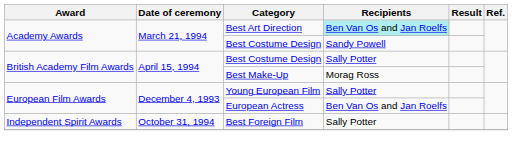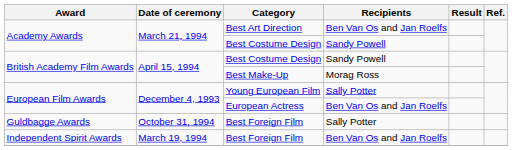Best Art Direction | Recipients: paleturquoise background -> no background
British Academy Film Awards / Best Costume Design | Recipients: Sally Potter -> Sandy Powell
+ row: Guldbagge Awards | October 31, 1994 | Best Foreign Film | Sally Potter
Independent Spirit Awards / Best Foreign Film | Date of ceremony: October 31, 1994 -> March 19, 1994
Independent Spirit Awards / Best Foreign Film | Recipients: Sally Potter -> Ben Van Os and Jan Roelfs
